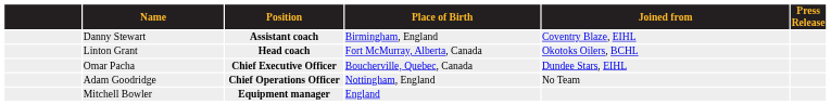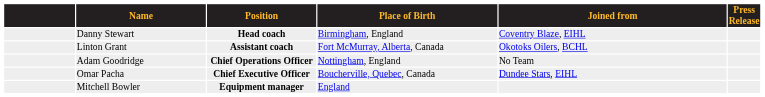Danny Stewart | Position: Assistant coach -> Head coach
Linton Grant | Position: Head coach -> Assistant coach
rows swapped: Omar Pacha <-> Adam Goodridge
